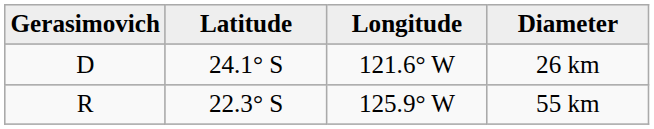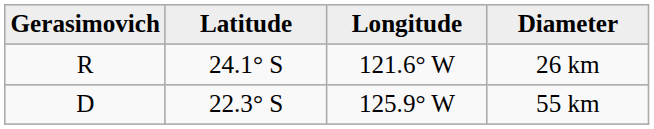26 km | Gerasimovich: D -> R
55 km | Gerasimovich: R -> D
